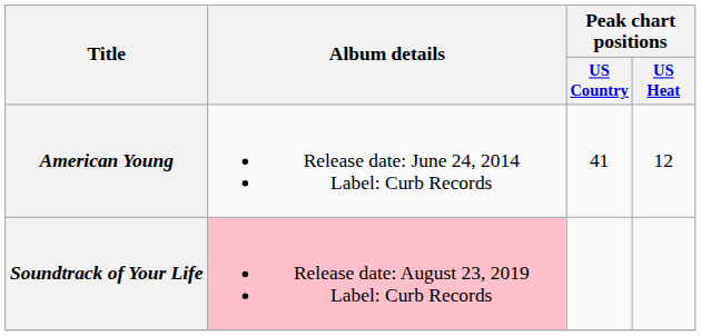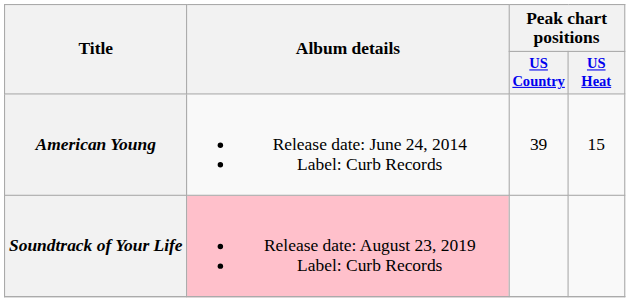American Young | Peak chart positions / US Country: 41 -> 39
American Young | Peak chart positions / US Heat: 12 -> 15
